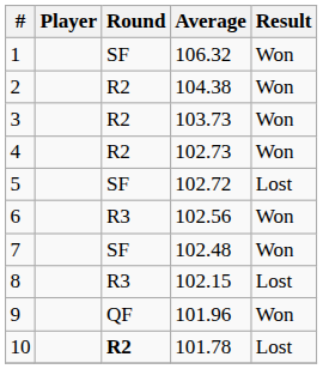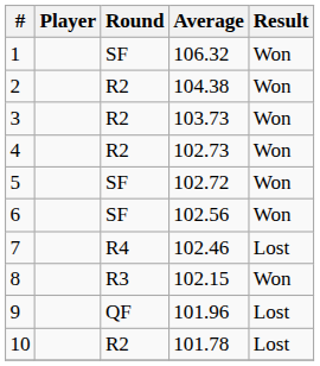5 | Result: Lost -> Won
6 | Round: R3 -> SF
7 | Round: SF -> R4
7 | Average: 102.48 -> 102.46
7 | Result: Won -> Lost
8 | Result: Lost -> Won
9 | Result: Won -> Lost
10 | Round: bold -> normal
